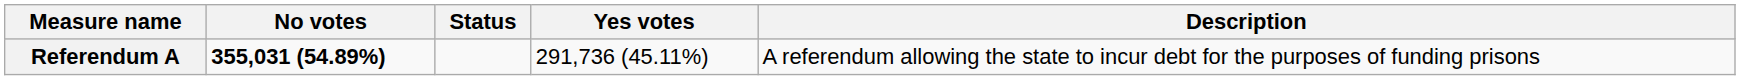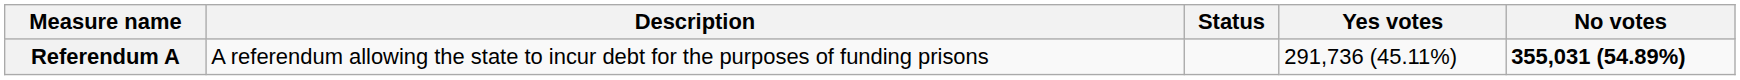columns swapped: Description <-> No votes
